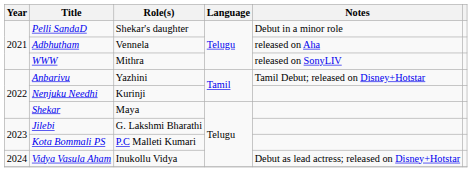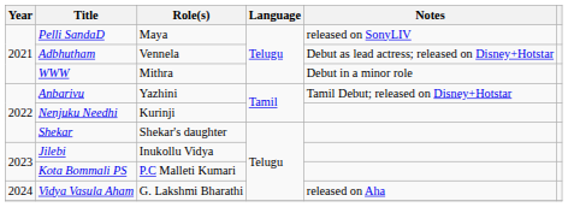Pelli SandaD | Role(s): Shekar's daughter -> Maya
Pelli SandaD | Notes: Debut in a minor role -> released on SonyLIV
Adbhutham | Notes: released on Aha -> Debut as lead actress; released on Disney+Hotstar
WWW | Notes: released on SonyLIV -> Debut in a minor role
Shekar | Role(s): Maya -> Shekar's daughter
Jilebi | Role(s): G. Lakshmi Bharathi -> Inukollu Vidya
Vidya Vasula Aham | Role(s): Inukollu Vidya -> G. Lakshmi Bharathi
Vidya Vasula Aham | Notes: Debut as lead actress; released on Disney+Hotstar -> released on Aha
